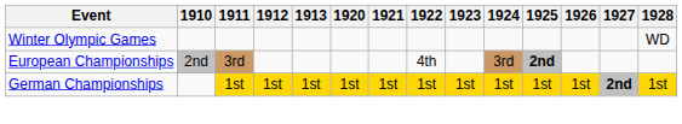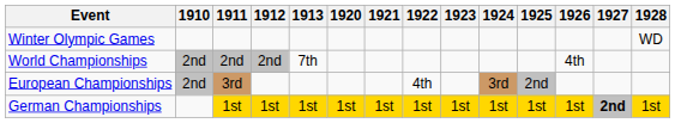+ row: World Championships | 2nd | 2nd | 2nd | 7th | 4th
European Championships | 1925: bold -> normal
